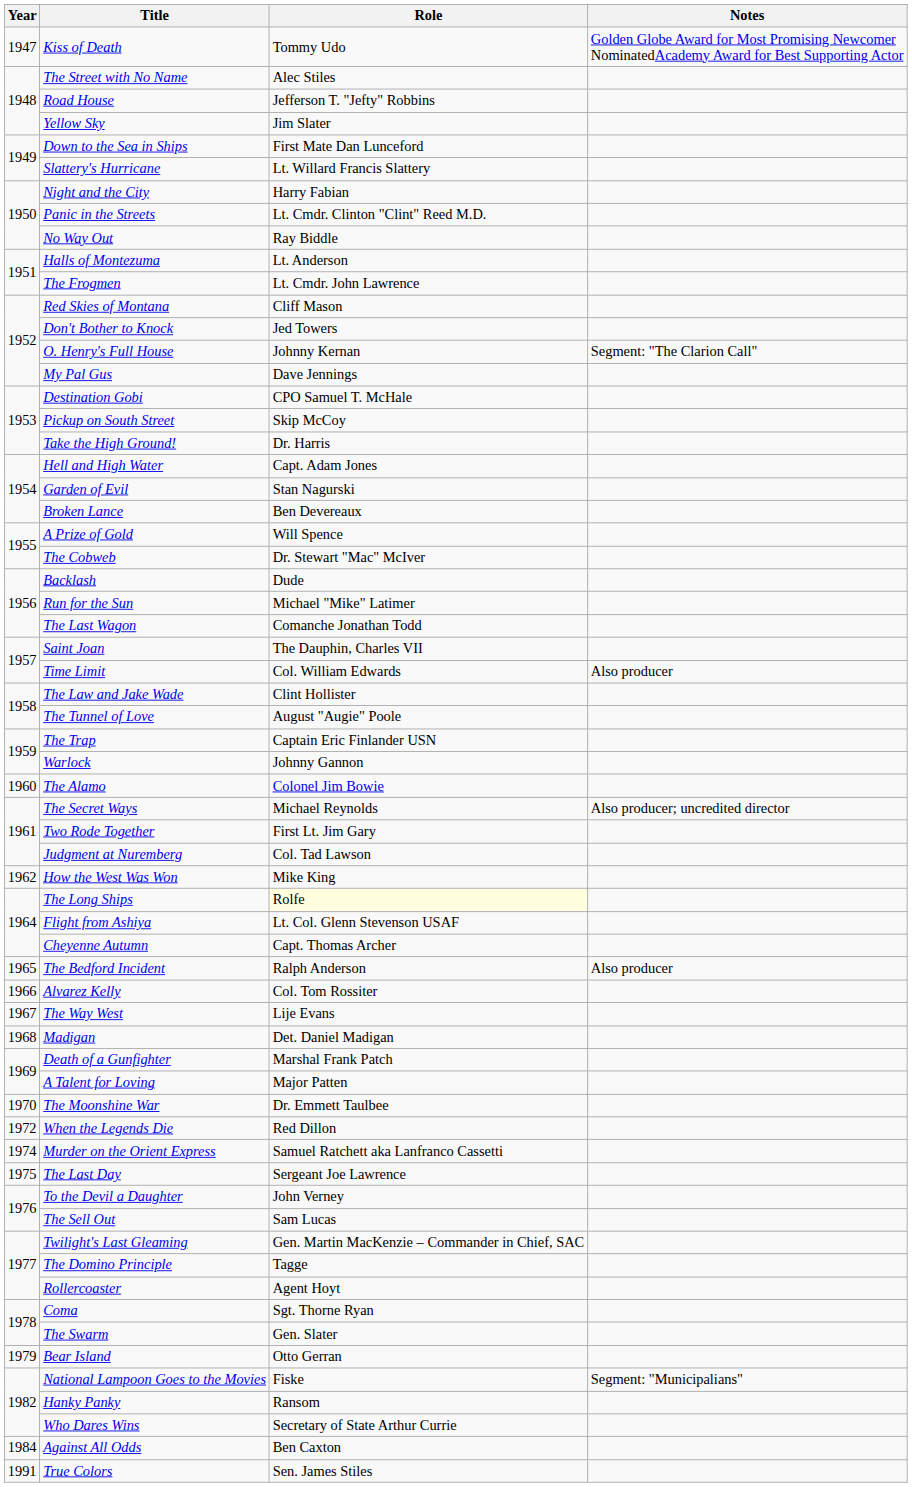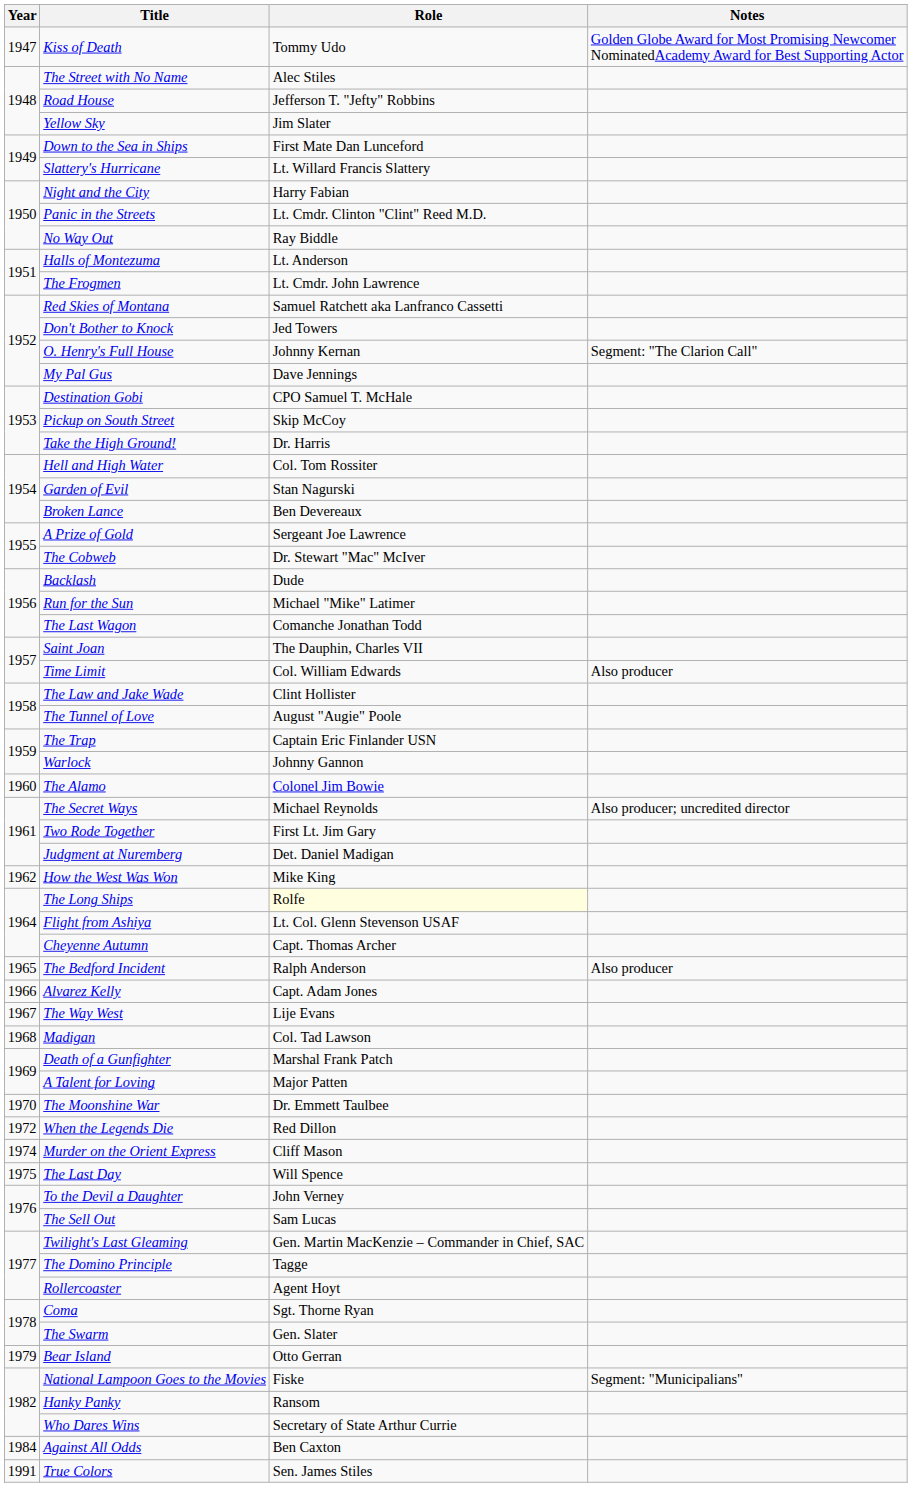Red Skies of Montana | Role: Cliff Mason -> Samuel Ratchett aka Lanfranco Cassetti
Hell and High Water | Role: Capt. Adam Jones -> Col. Tom Rossiter
A Prize of Gold | Role: Will Spence -> Sergeant Joe Lawrence
Judgment at Nuremberg | Role: Col. Tad Lawson -> Det. Daniel Madigan
Alvarez Kelly | Role: Col. Tom Rossiter -> Capt. Adam Jones
Madigan | Role: Det. Daniel Madigan -> Col. Tad Lawson
Murder on the Orient Express | Role: Samuel Ratchett aka Lanfranco Cassetti -> Cliff Mason
The Last Day | Role: Sergeant Joe Lawrence -> Will Spence
